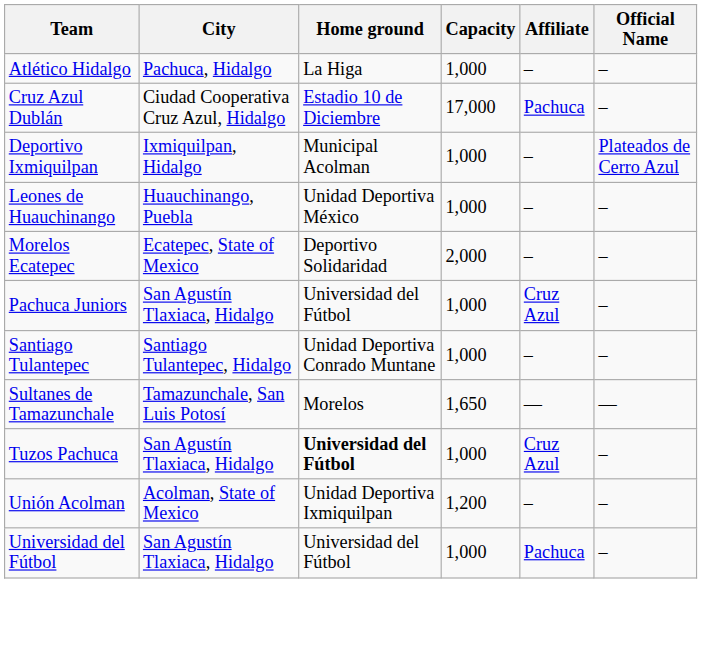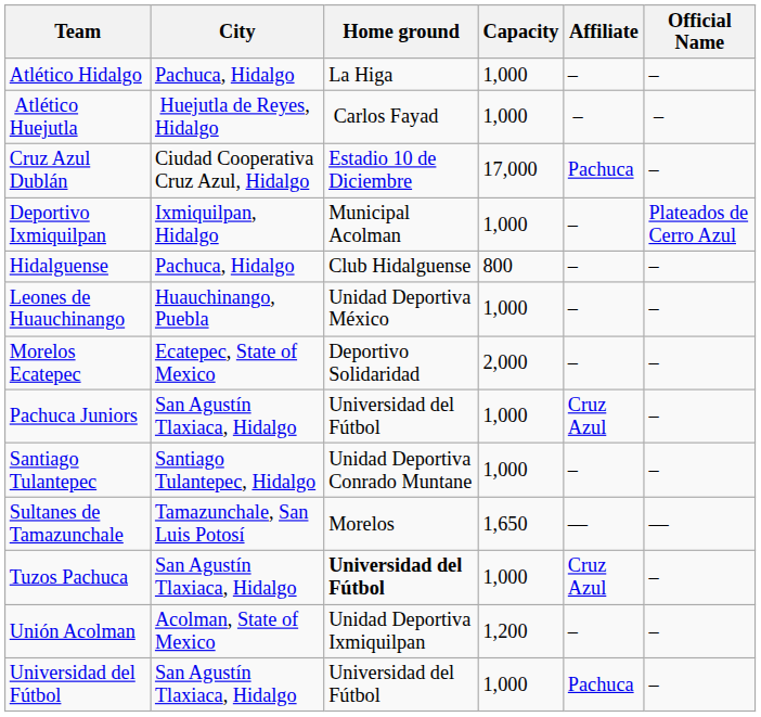+ row: Atlético Huejutla | Huejutla de Reyes, Hidalgo | Carlos Fayad | 1,000 | – | –
+ row: Hidalguense | Pachuca, Hidalgo | Club Hidalguense | 800 | – | –
